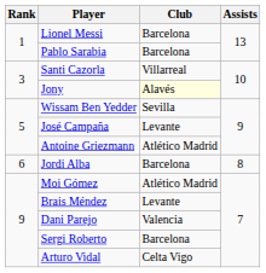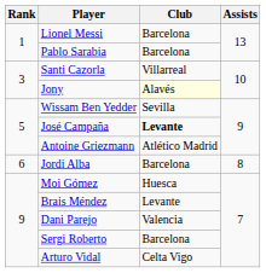José Campaña | Club: normal -> bold
Moi Gómez | Club: Atlético Madrid -> Huesca
